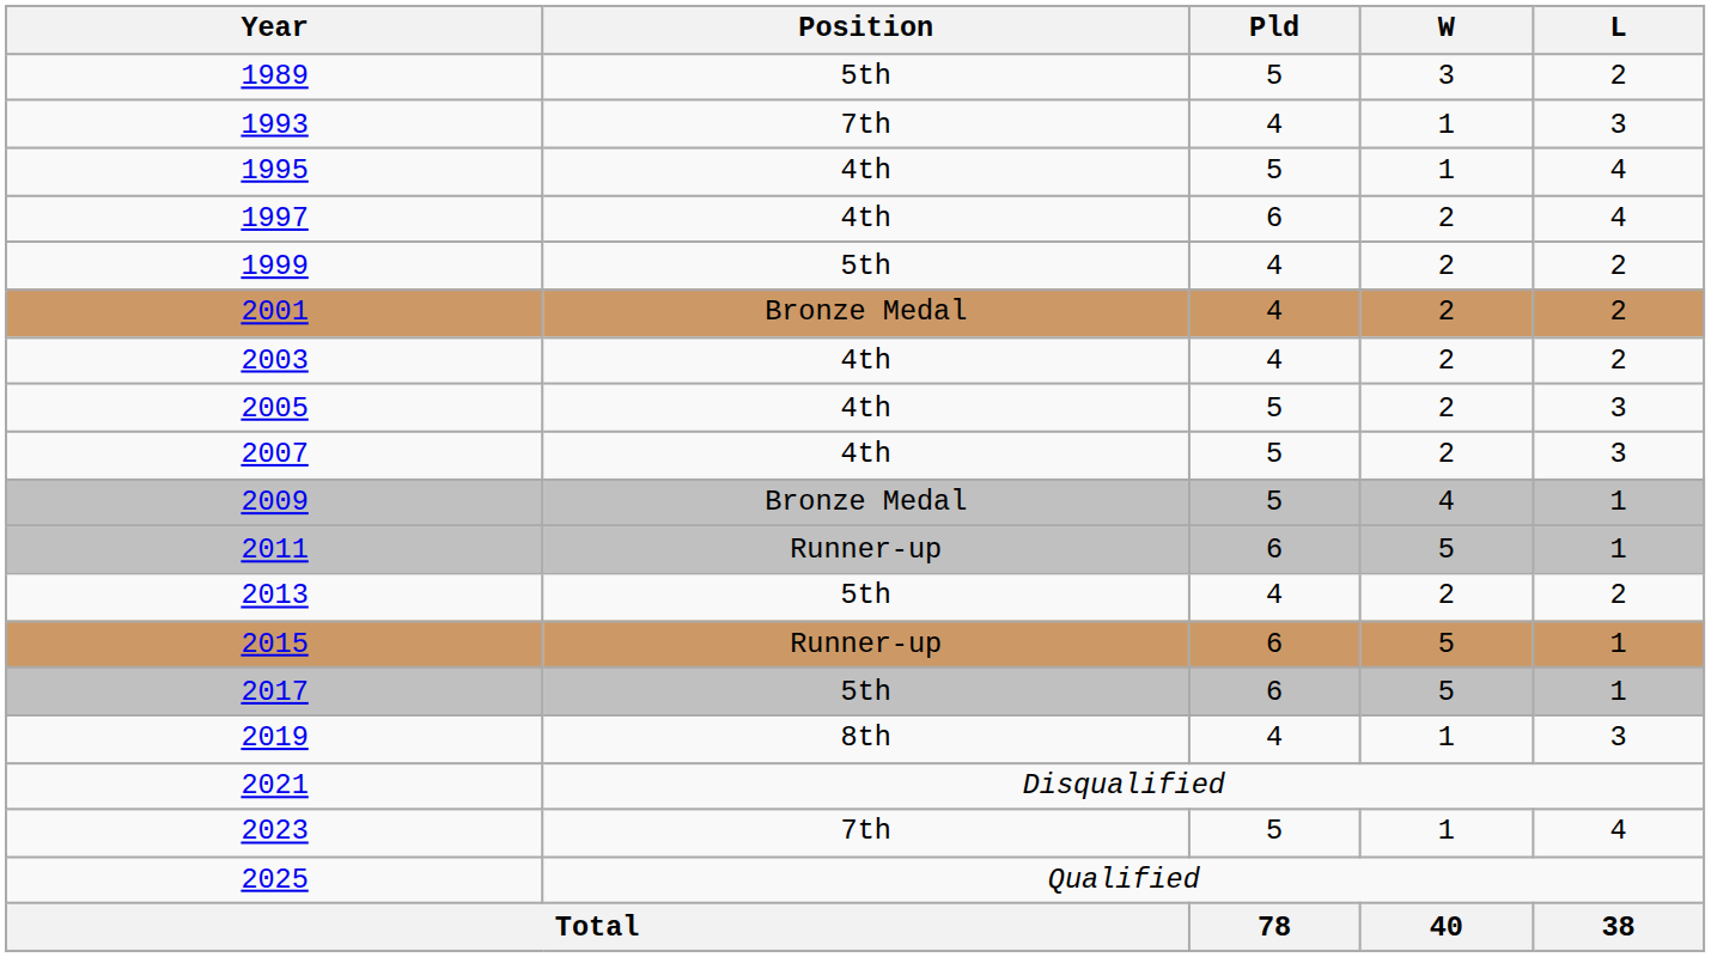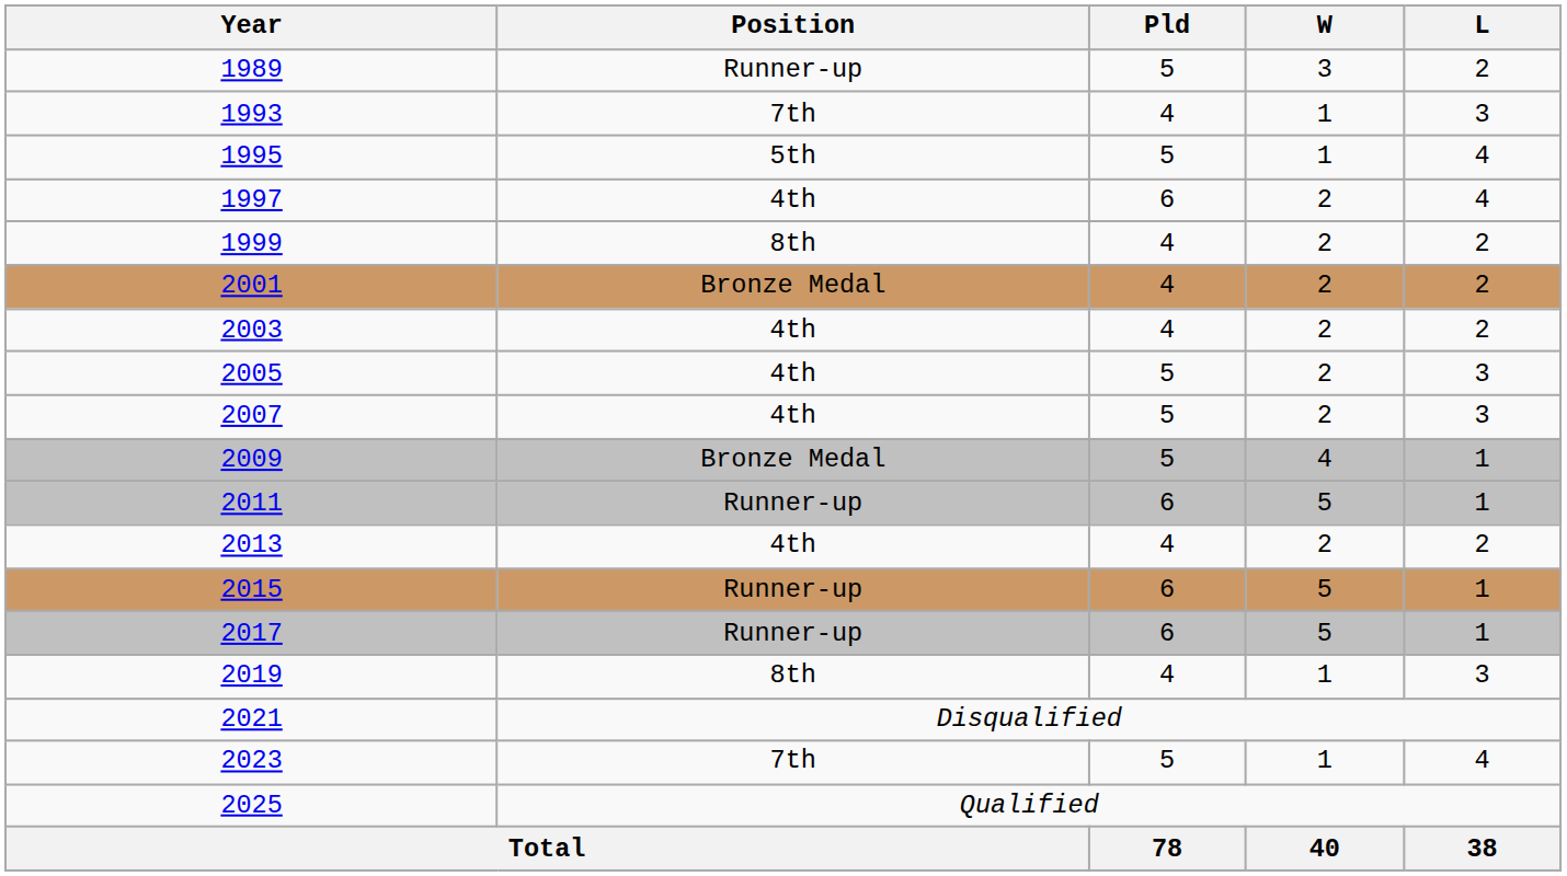1989 | Position: 5th -> Runner-up
1995 | Position: 4th -> 5th
1999 | Position: 5th -> 8th
2013 | Position: 5th -> 4th
2017 | Position: 5th -> Runner-up
